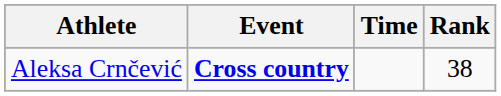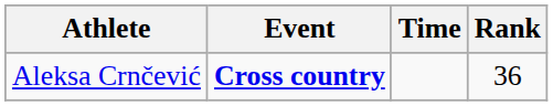Aleksa Crnčević | Rank: 38 -> 36
